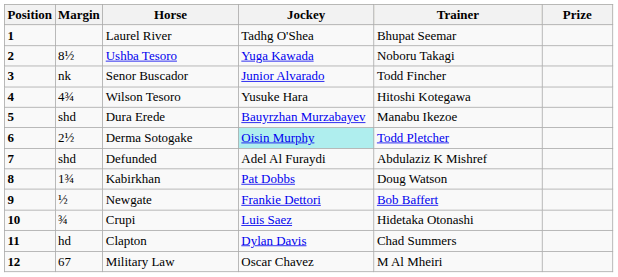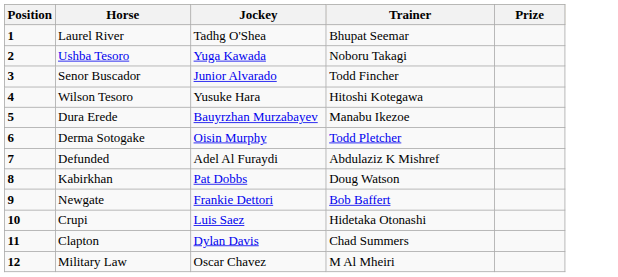- column: Margin | 8½ | nk | 4¾ | shd | 2½ | shd | 1¾ | ½ | ¾ | hd | 67
Derma Sotogake | Jockey: paleturquoise background -> no background
